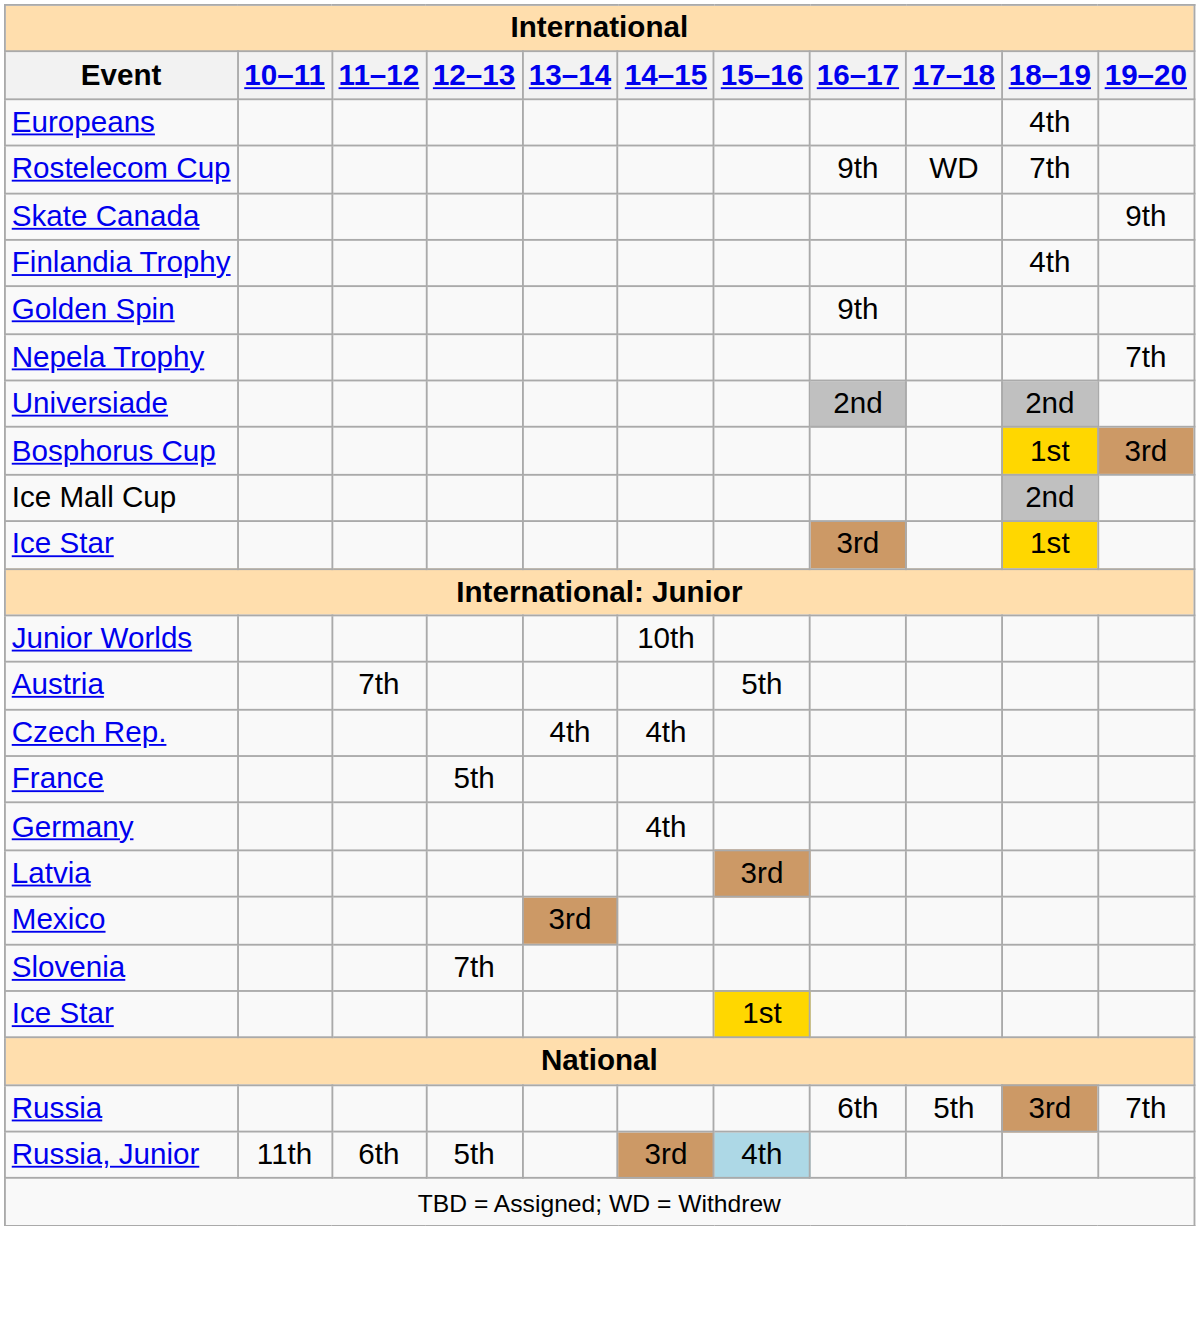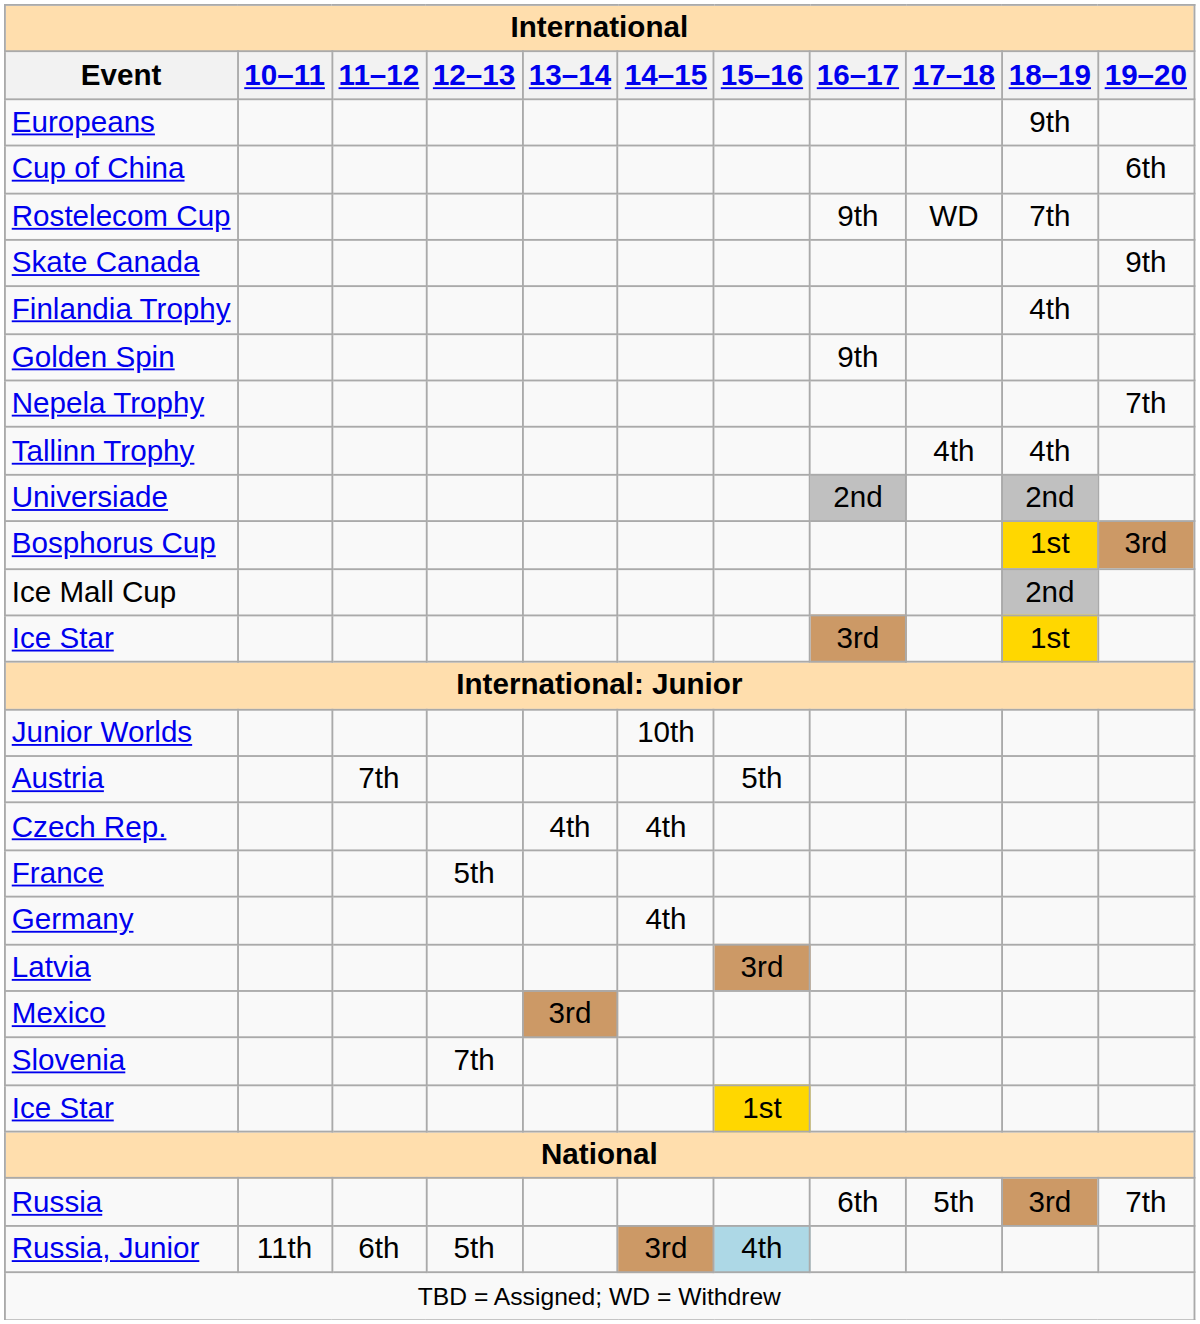Europeans | 18–19: 4th -> 9th
+ row: Cup of China | 6th
+ row: Tallinn Trophy | 4th | 4th
